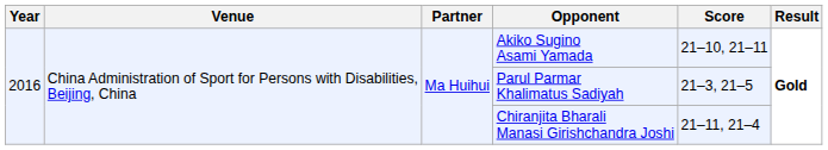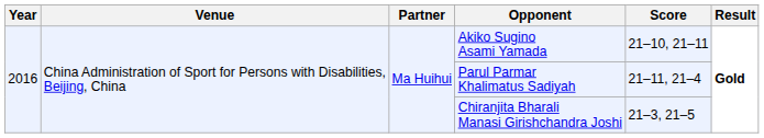Parul Parmar Khalimatus Sadiyah | Score: 21–3, 21–5 -> 21–11, 21–4
Chiranjita Bharali Manasi Girishchandra Joshi | Score: 21–11, 21–4 -> 21–3, 21–5
